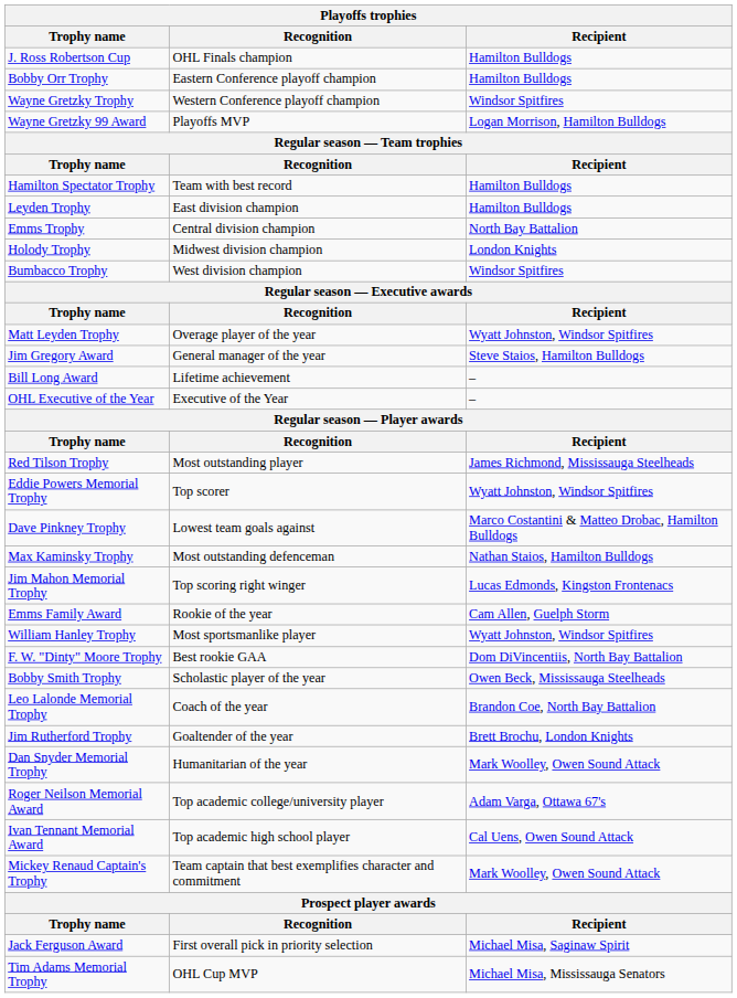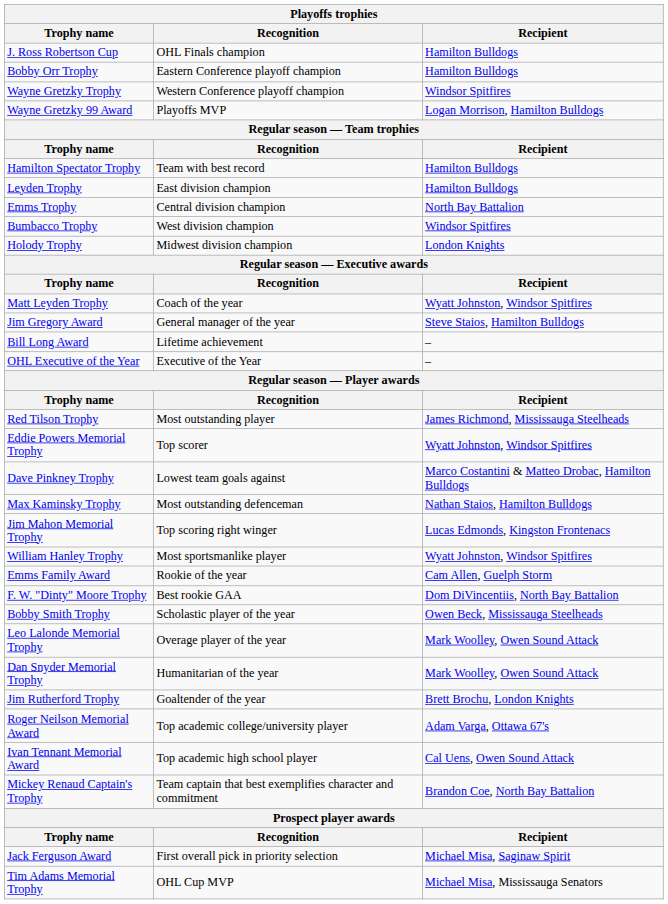rows swapped: Bumbacco Trophy <-> Holody Trophy
Matt Leyden Trophy | Recognition: Overage player of the year -> Coach of the year
rows swapped: Emms Family Award <-> William Hanley Trophy
Leo Lalonde Memorial Trophy | Recognition: Coach of the year -> Overage player of the year
Leo Lalonde Memorial Trophy | Recipient: Brandon Coe, North Bay Battalion -> Mark Woolley, Owen Sound Attack
rows swapped: Jim Rutherford Trophy <-> Dan Snyder Memorial Trophy
Mickey Renaud Captain's Trophy | Recipient: Mark Woolley, Owen Sound Attack -> Brandon Coe, North Bay Battalion
